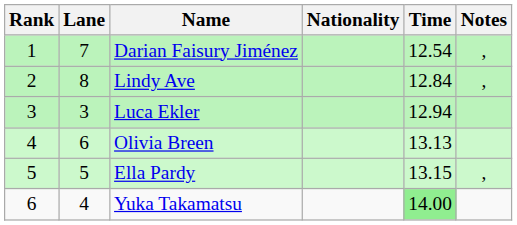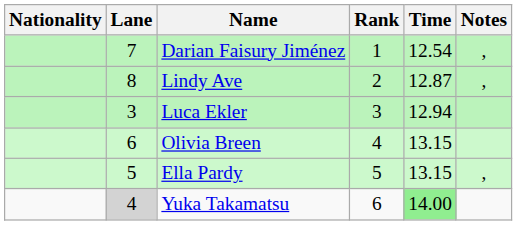columns swapped: Rank <-> Nationality
Lindy Ave | Time: 12.84 -> 12.87
Olivia Breen | Time: 13.13 -> 13.15
Yuka Takamatsu | Lane: no background -> lightgrey background
